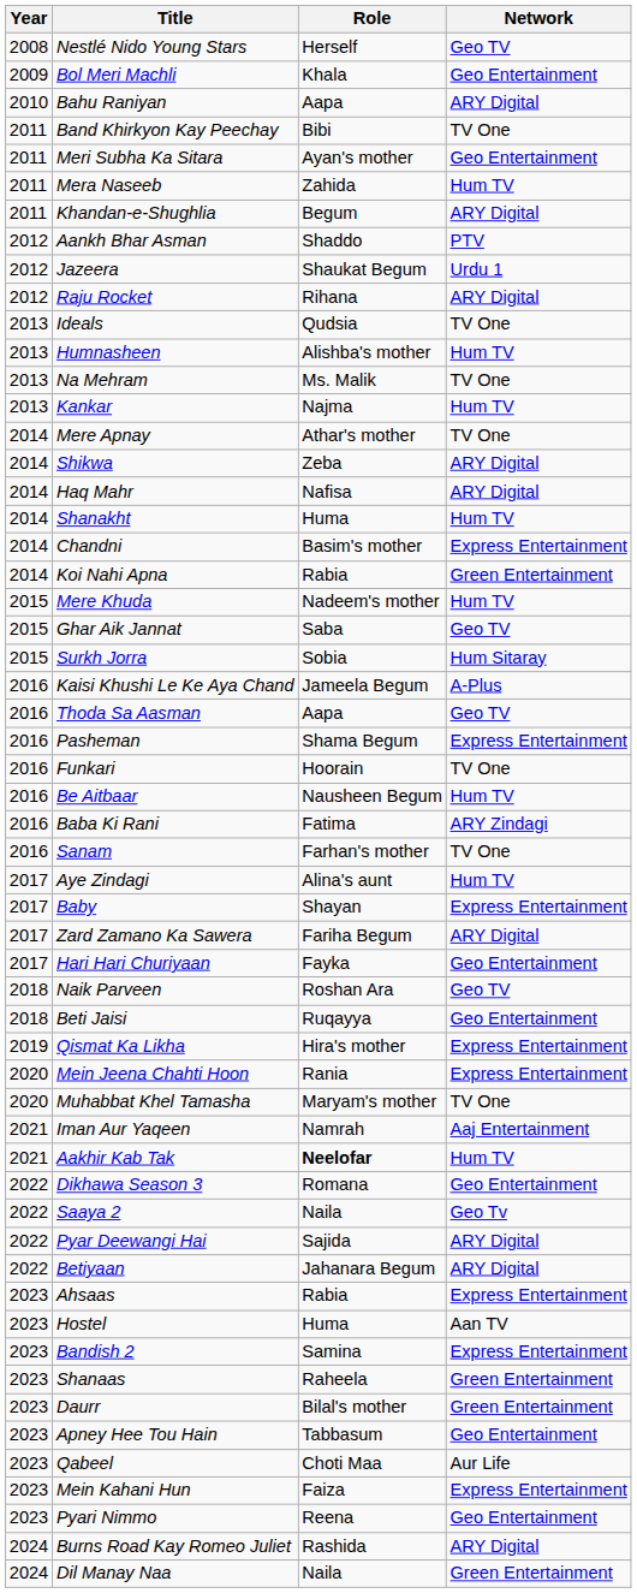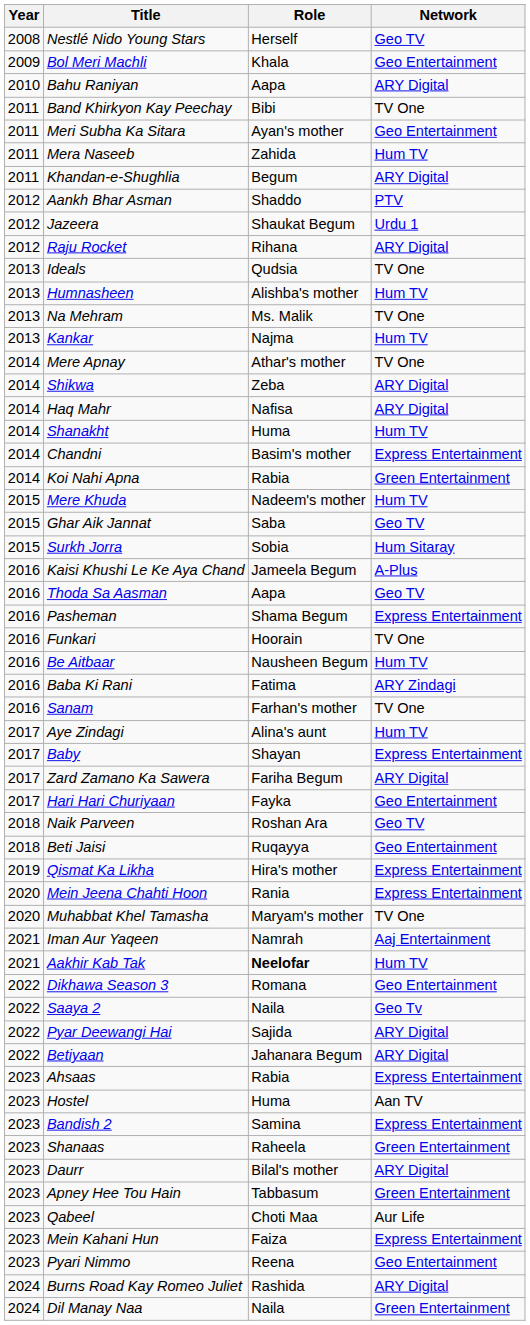Daurr | Network: Green Entertainment -> ARY Digital
Apney Hee Tou Hain | Network: Geo Entertainment -> Green Entertainment
